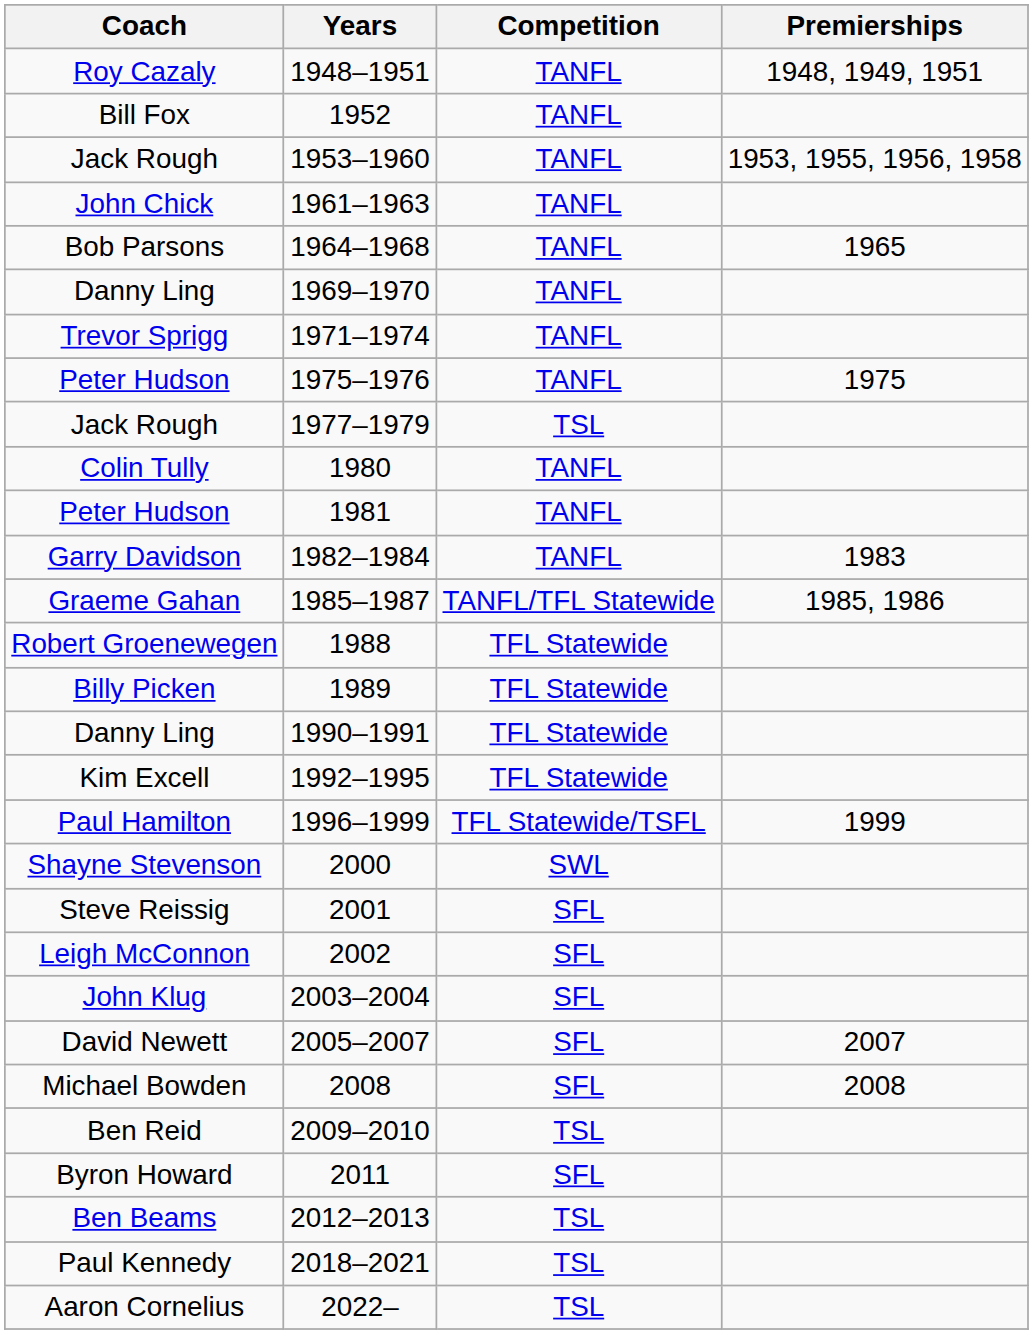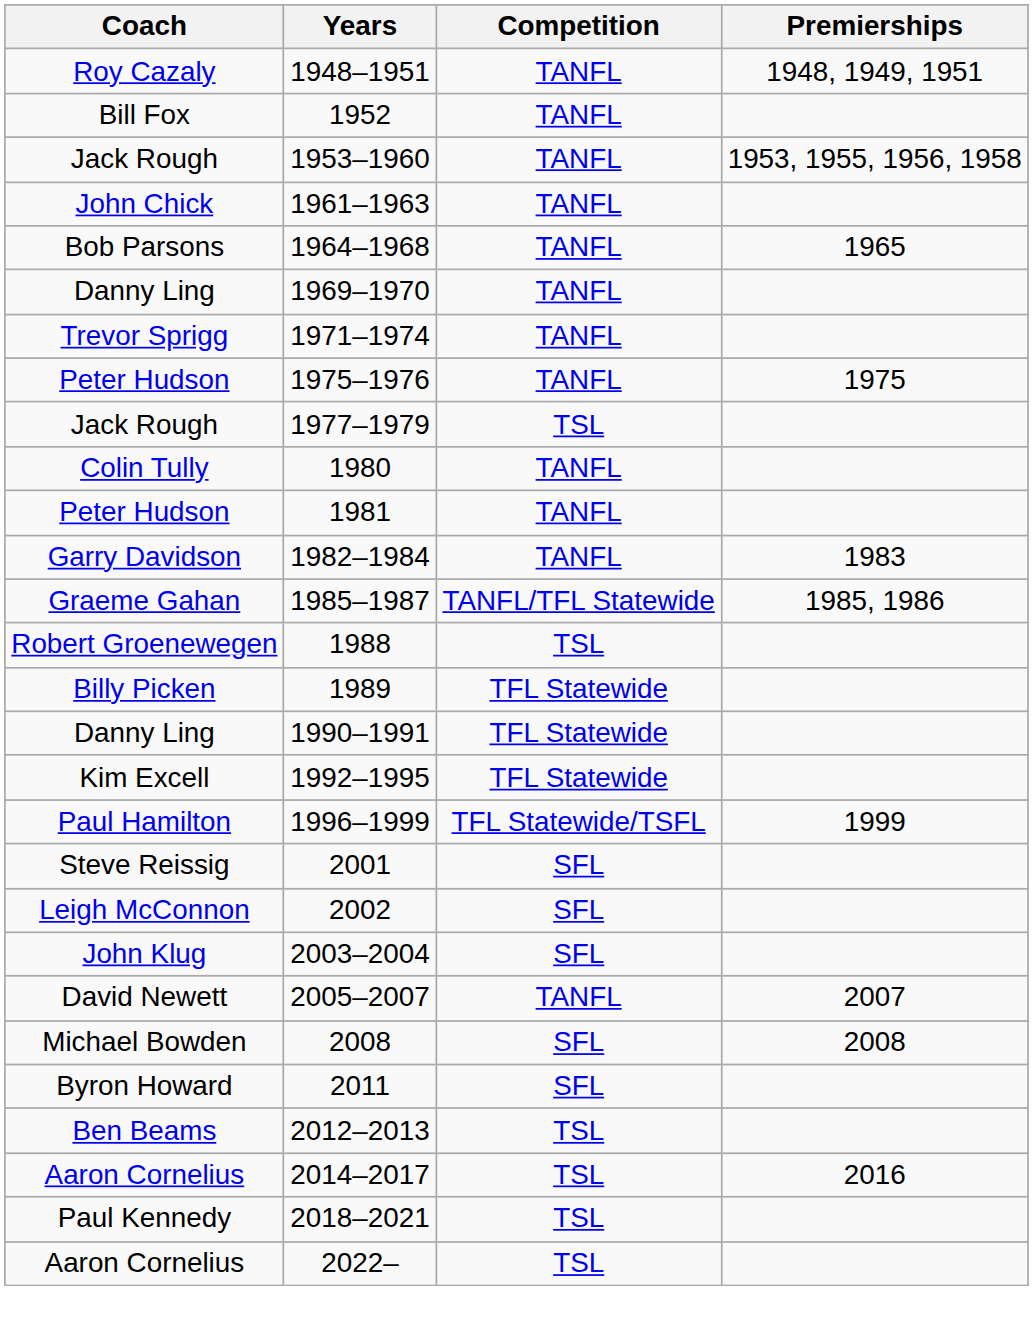1988 | Competition: TFL Statewide -> TSL
- row: Shayne Stevenson | 2000 | SWL
2005–2007 | Competition: SFL -> TANFL
- row: Ben Reid | 2009–2010 | TSL
+ row: Aaron Cornelius | 2014–2017 | TSL | 2016
